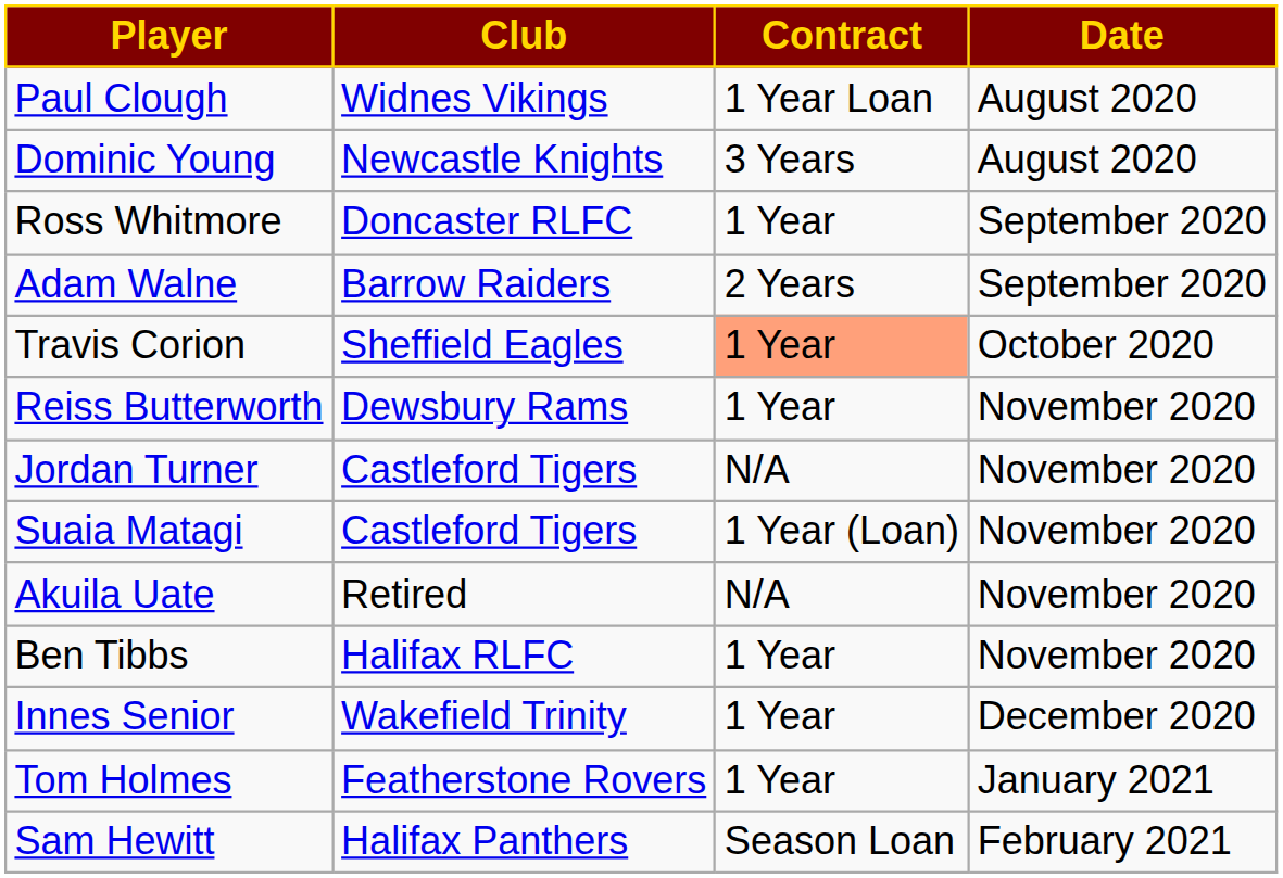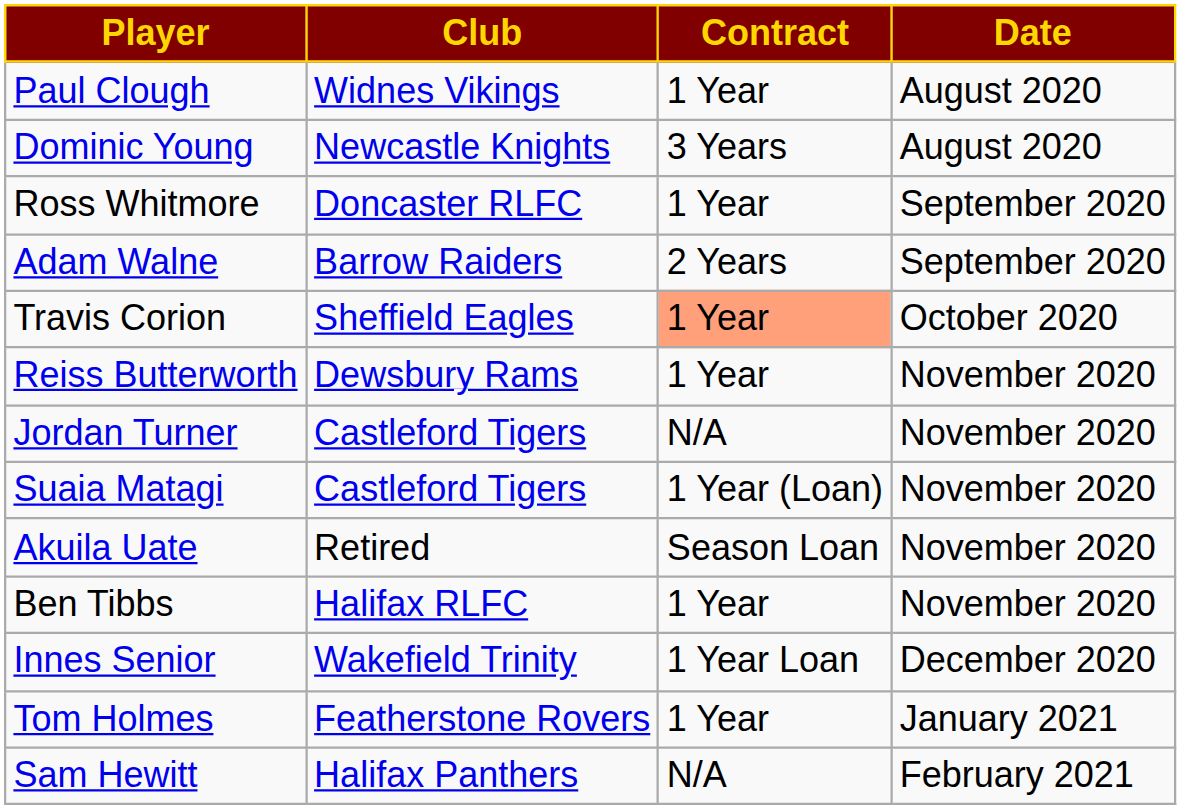Paul Clough | Contract: 1 Year Loan -> 1 Year
Akuila Uate | Contract: N/A -> Season Loan
Innes Senior | Contract: 1 Year -> 1 Year Loan
Sam Hewitt | Contract: Season Loan -> N/A
